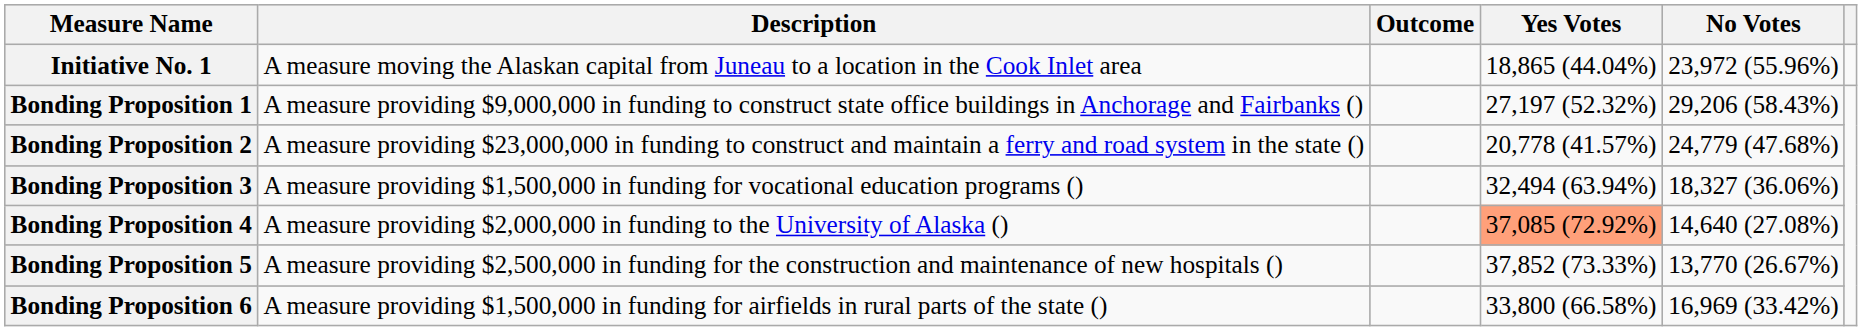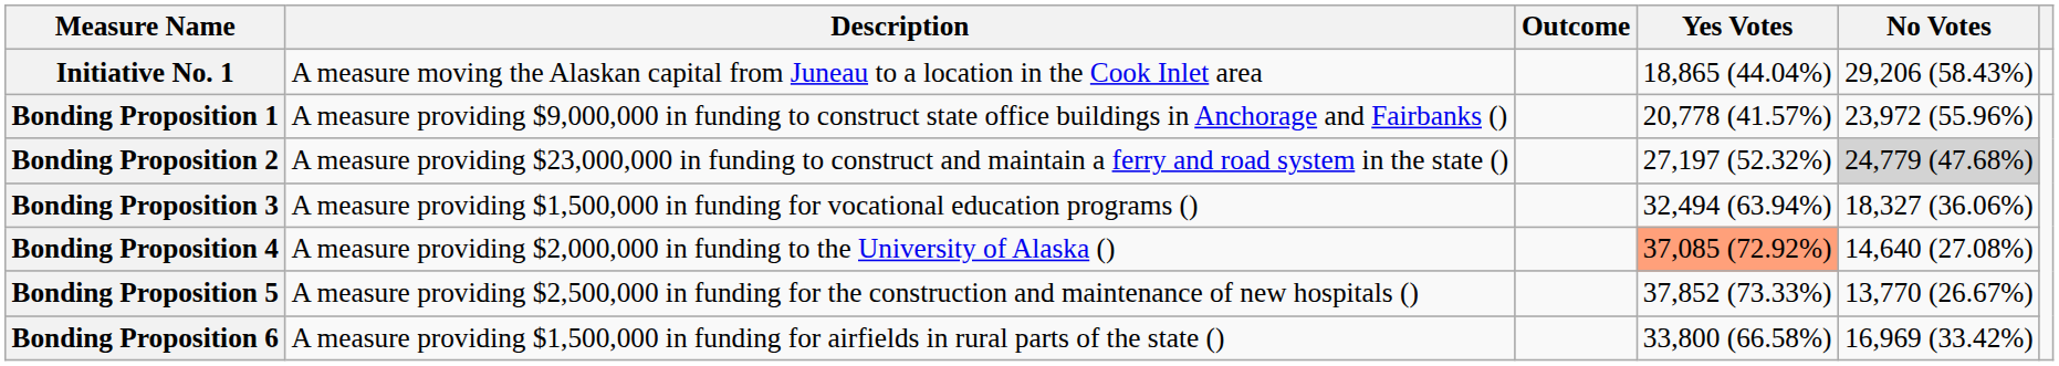Initiative No. 1 | No Votes: 23,972 (55.96%) -> 29,206 (58.43%)
Bonding Proposition 1 | Yes Votes: 27,197 (52.32%) -> 20,778 (41.57%)
Bonding Proposition 1 | No Votes: 29,206 (58.43%) -> 23,972 (55.96%)
Bonding Proposition 2 | Yes Votes: 20,778 (41.57%) -> 27,197 (52.32%)
Bonding Proposition 2 | No Votes: no background -> lightgrey background
